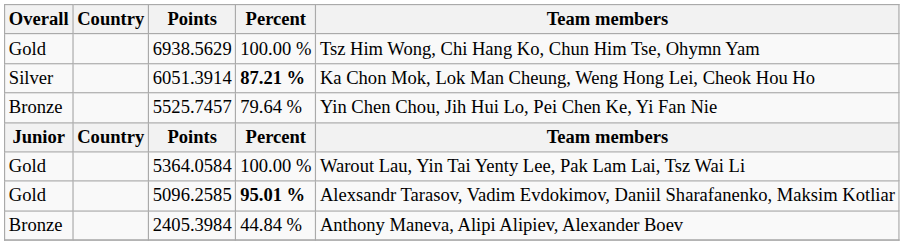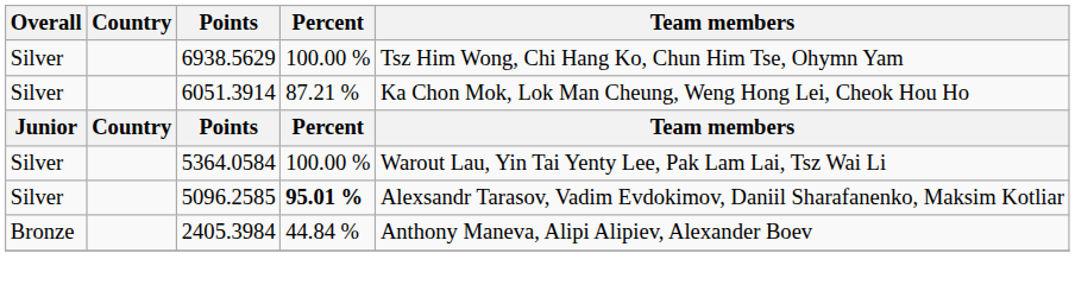6938.5629 | Overall: Gold -> Silver
6051.3914 | Percent: bold -> normal
- row: Bronze | 5525.7457 | 79.64 % | Yin Chen Chou, Jih Hui Lo, Pei Chen Ke, Yi Fan Nie
5364.0584 | Overall: Gold -> Silver
5096.2585 | Overall: Gold -> Silver
